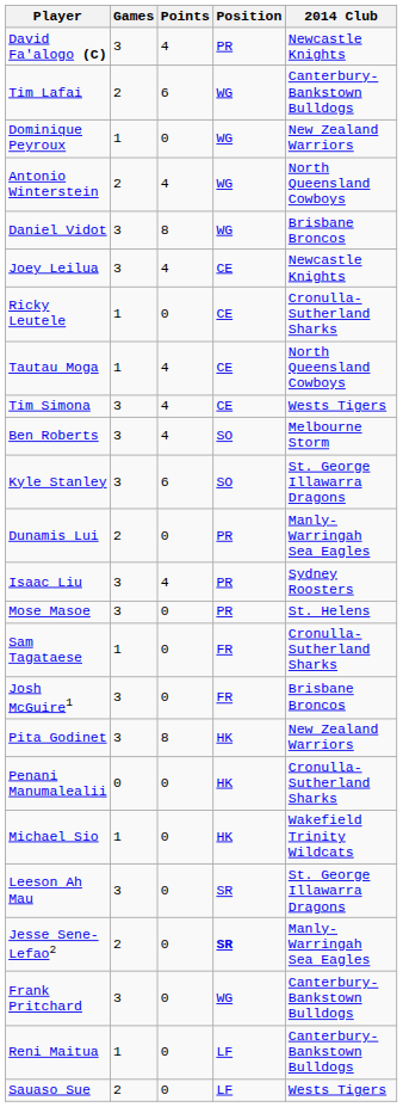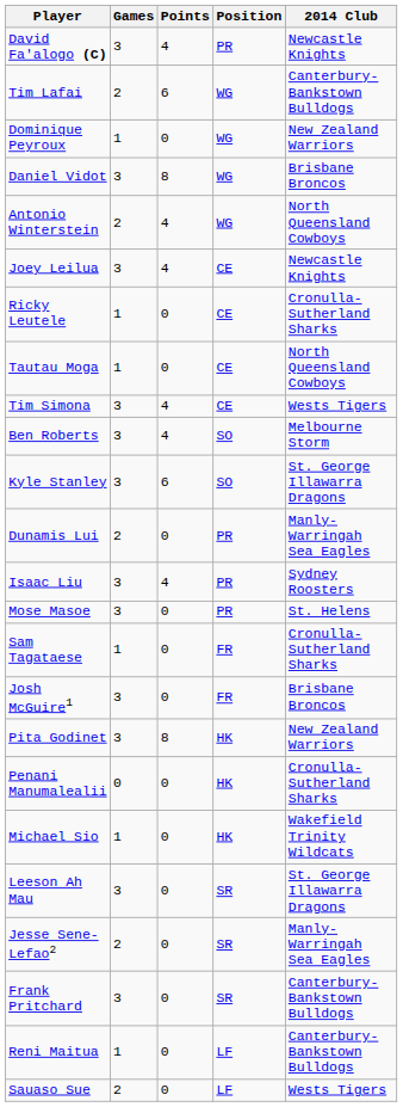rows swapped: Daniel Vidot <-> Antonio Winterstein
Tautau Moga | Points: 4 -> 0
Jesse Sene-Lefao2 | Position: bold -> normal
Frank Pritchard | Position: WG -> SR
